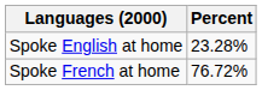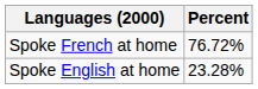rows swapped: Spoke French at home <-> Spoke English at home
